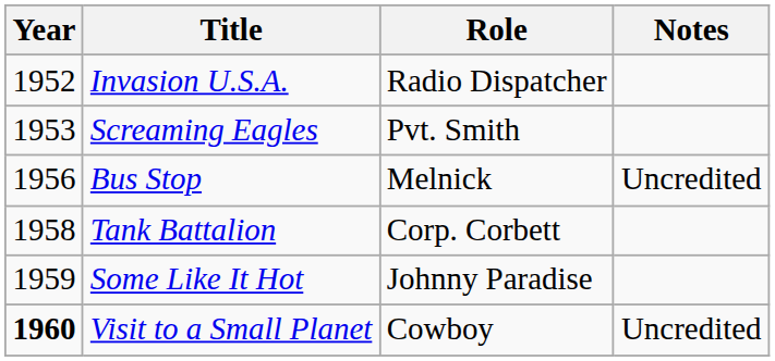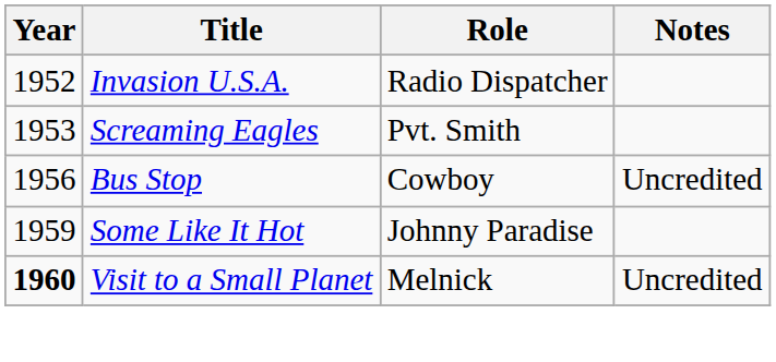Bus Stop | Role: Melnick -> Cowboy
- row: 1958 | Tank Battalion | Corp. Corbett
Visit to a Small Planet | Role: Cowboy -> Melnick
